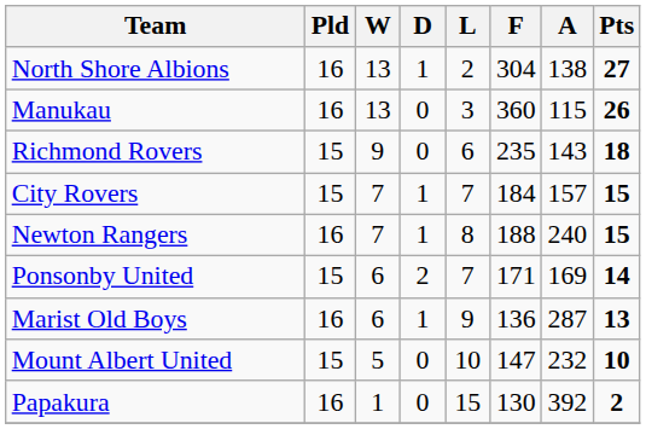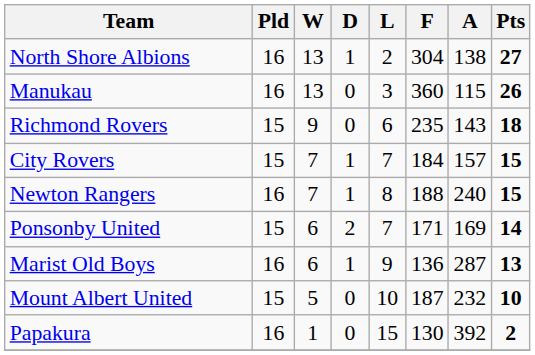Mount Albert United | F: 147 -> 187
